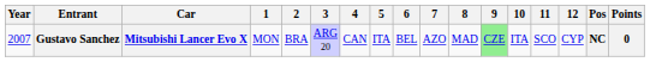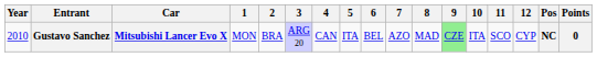Gustavo Sanchez | Year: 2007 -> 2010
